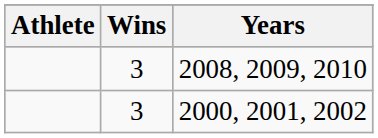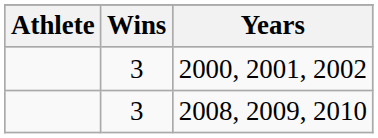rows swapped: 2000, 2001, 2002 <-> 2008, 2009, 2010
